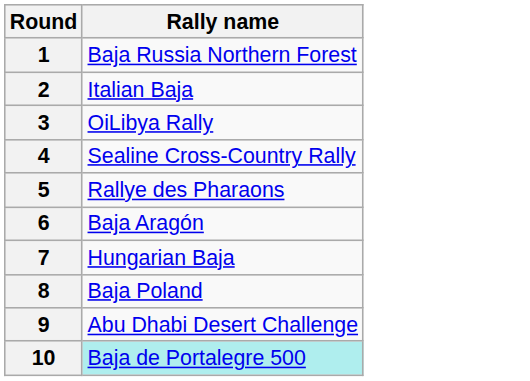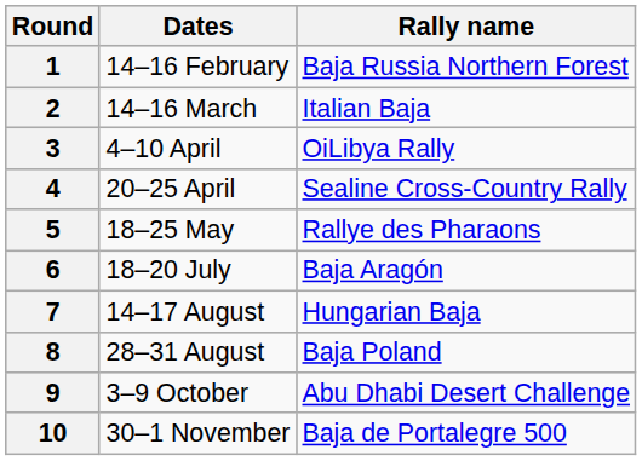+ column: Dates | 14–16 February | 14–16 March | 4–10 April | 20–25 April | 18–25 May | 18–20 July | 14–17 August | 28–31 August | 3–9 October | 30–1 November
10 | Rally name: paleturquoise background -> no background
